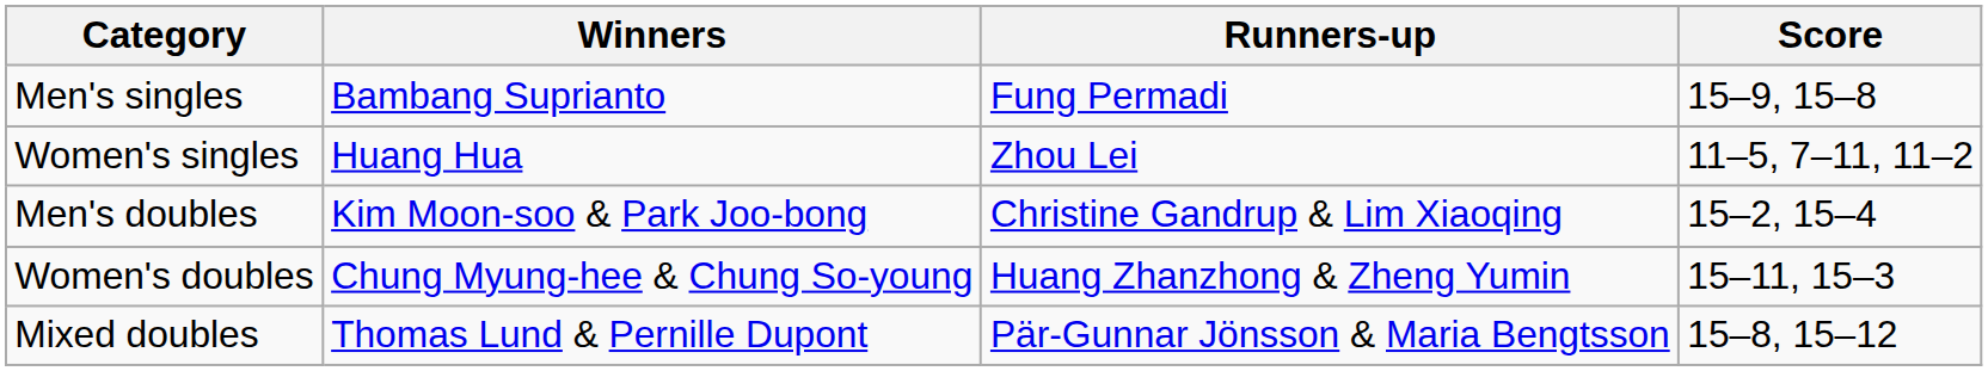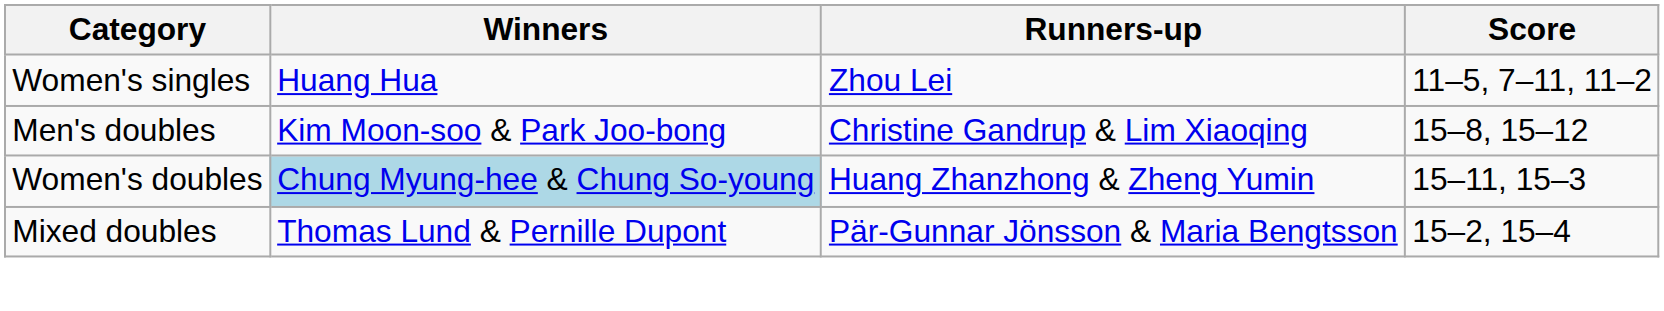- row: Men's singles | Bambang Suprianto | Fung Permadi | 15–9, 15–8
Men's doubles | Score: 15–2, 15–4 -> 15–8, 15–12
Women's doubles | Winners: no background -> lightblue background
Mixed doubles | Score: 15–8, 15–12 -> 15–2, 15–4
